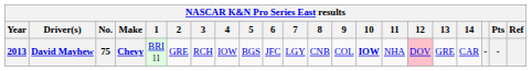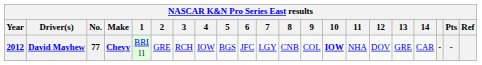David Mayhew | Year: 2013 -> 2012
David Mayhew | No.: 75 -> 77
David Mayhew | 12: pink background -> no background
